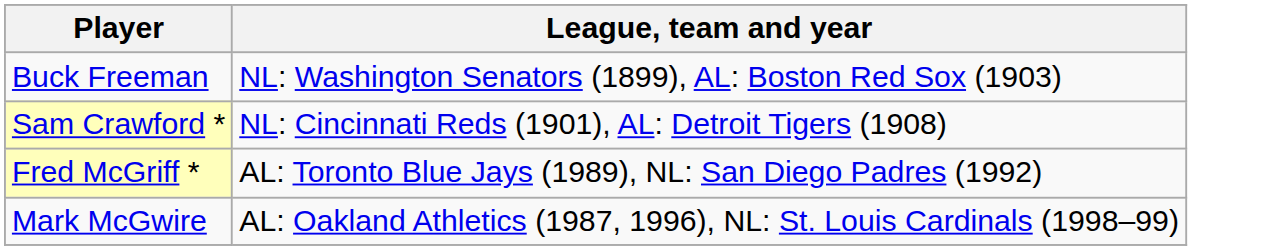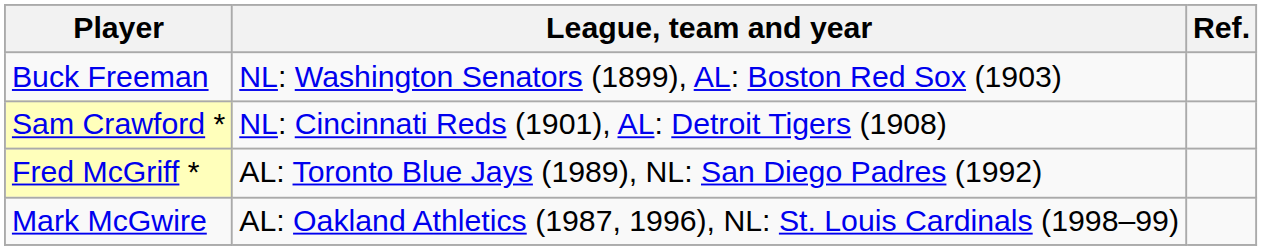+ column: Ref.
